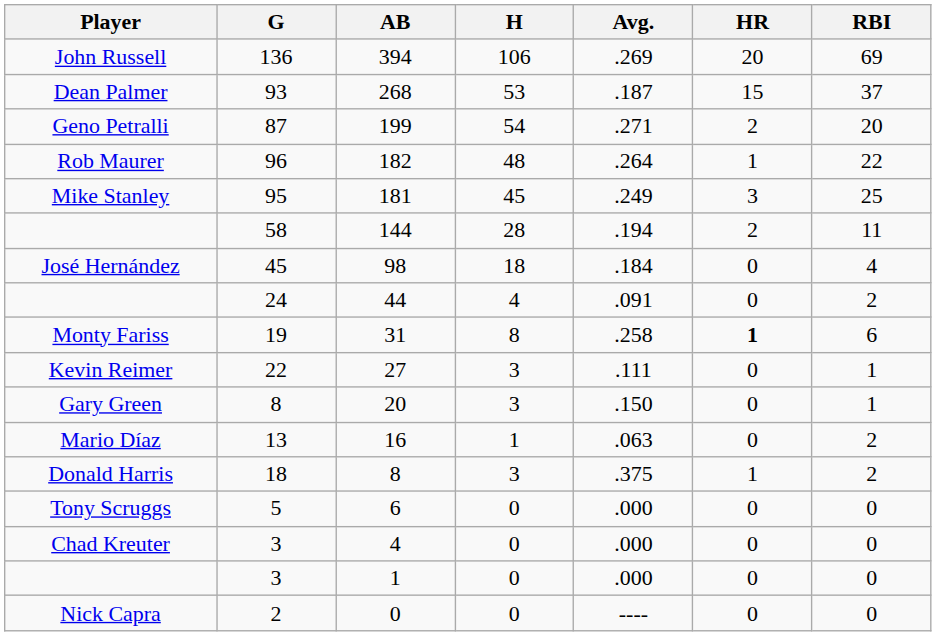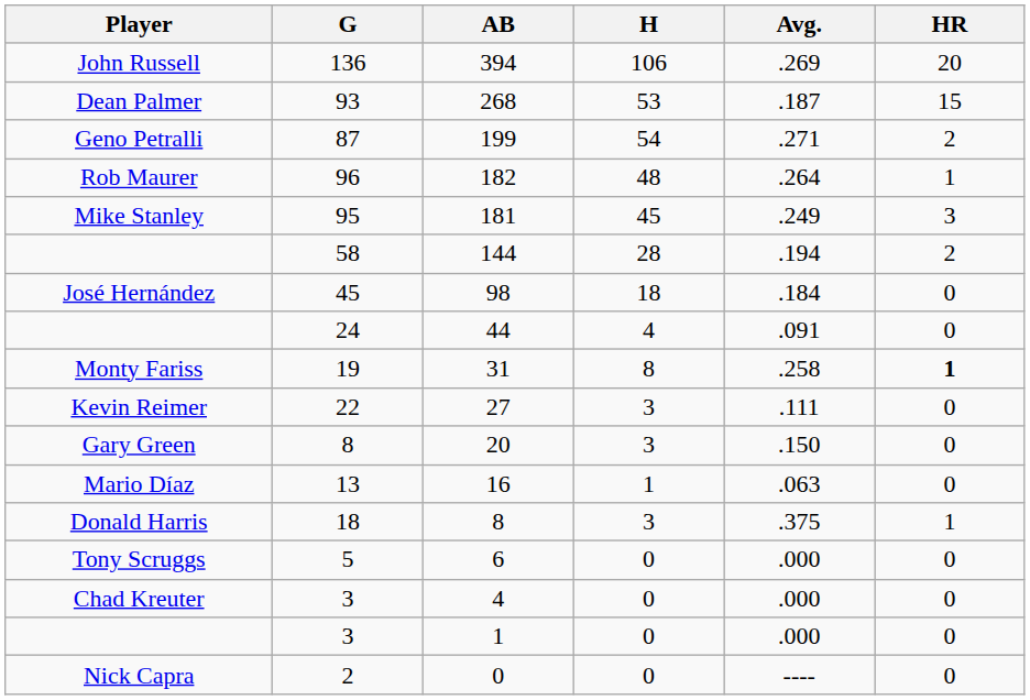- column: RBI | 69 | 37 | 20 | 22 | 25 | 11 | 4 | 2 | 6 | 1 | 1 | 2 | 2 | 0 | 0 | 0 | 0
